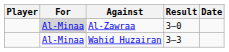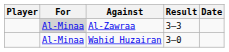Al-Zawraa | Result: 3–0 -> 3–3
Wahid Huzairan | Result: 3–3 -> 3–0
